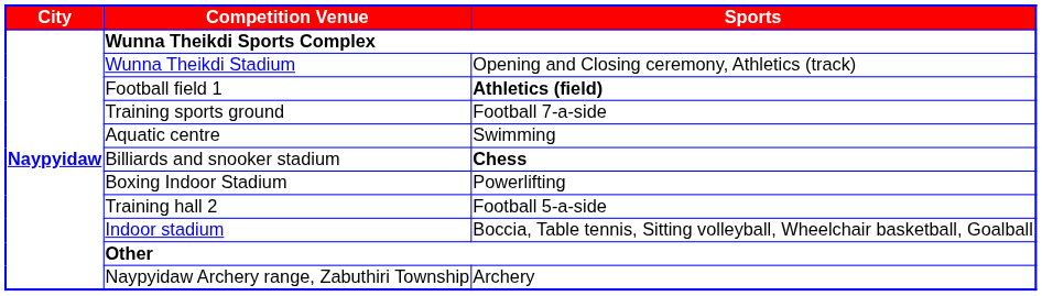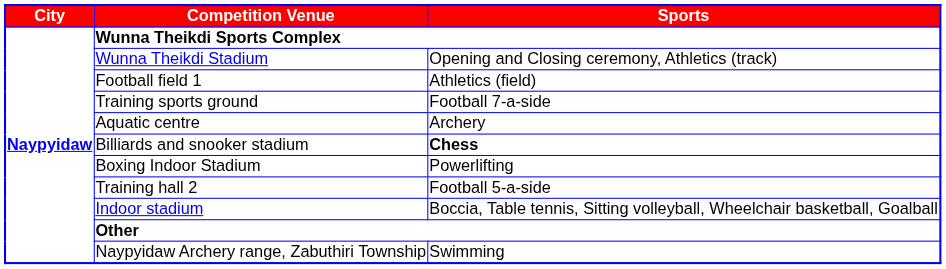Football field 1 | column 3: bold -> normal
Aquatic centre | column 3: Swimming -> Archery
Naypyidaw Archery range, Zabuthiri Township | column 3: Archery -> Swimming
